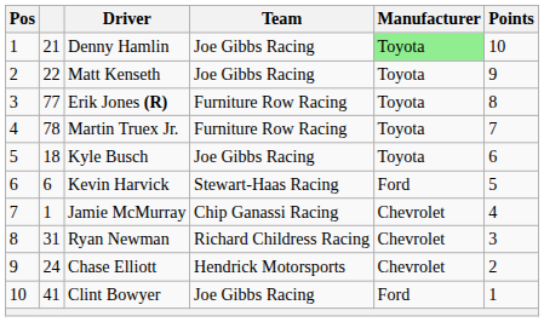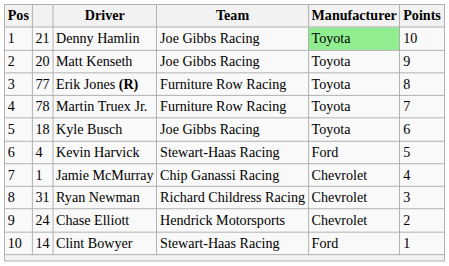Matt Kenseth | column 2: 22 -> 20
Kevin Harvick | column 2: 6 -> 4
Clint Bowyer | column 2: 41 -> 14
Clint Bowyer | Team: Joe Gibbs Racing -> Stewart-Haas Racing
